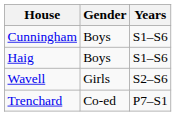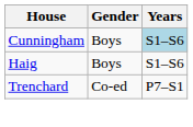Cunningham | Years: no background -> lightblue background
- row: Wavell | Girls | S2–S6
